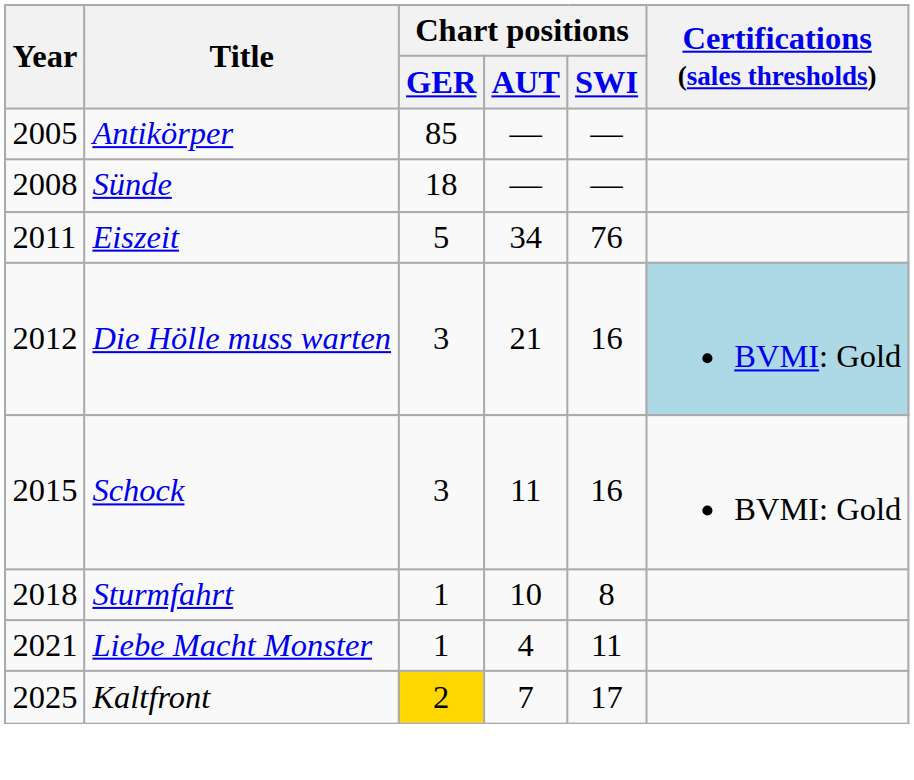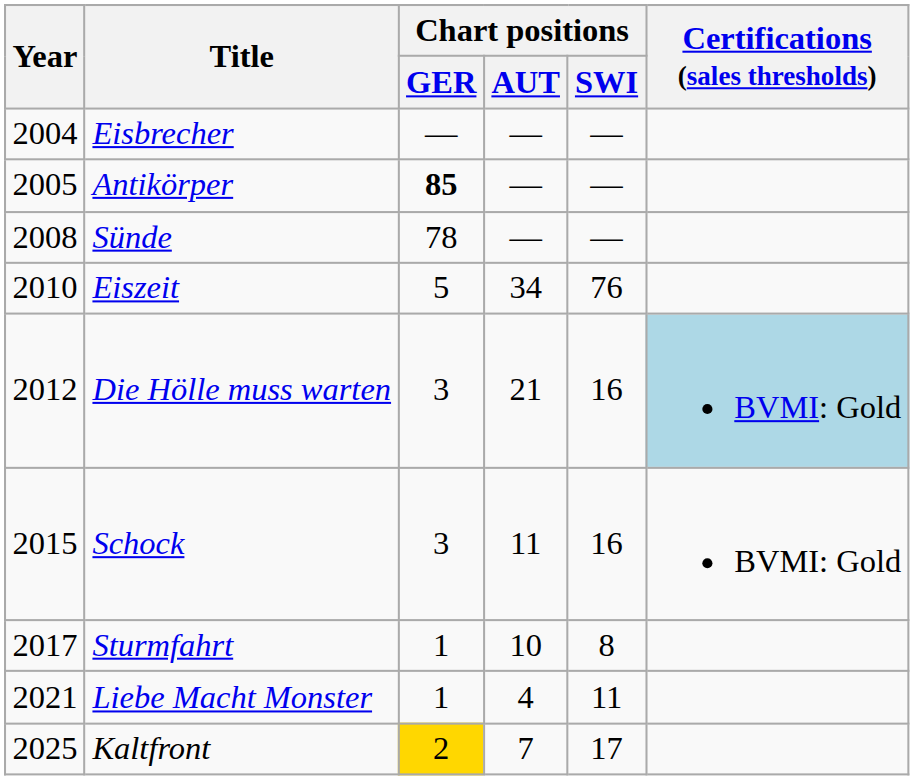+ row: 2004 | Eisbrecher | — | — | —
Antikörper | Chart positions / GER: normal -> bold
Sünde | Chart positions / GER: 18 -> 78
Eiszeit | Year: 2011 -> 2010
Sturmfahrt | Year: 2018 -> 2017
